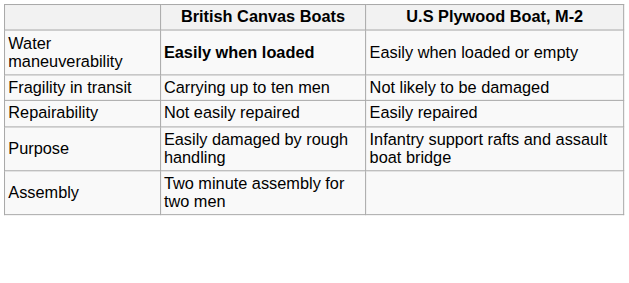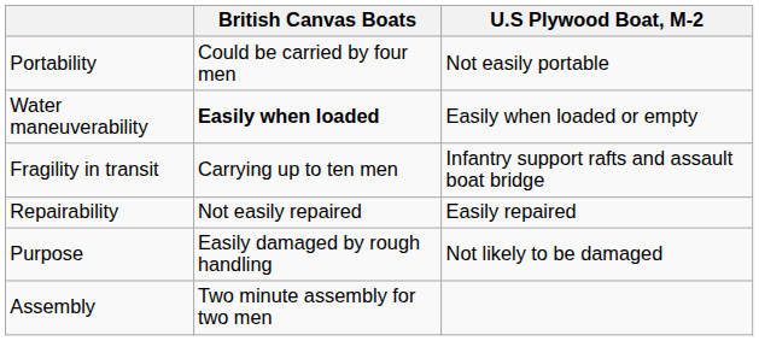+ row: Portability | Could be carried by four men | Not easily portable
Fragility in transit | U.S Plywood Boat, M-2: Not likely to be damaged -> Infantry support rafts and assault boat bridge
Purpose | U.S Plywood Boat, M-2: Infantry support rafts and assault boat bridge -> Not likely to be damaged
